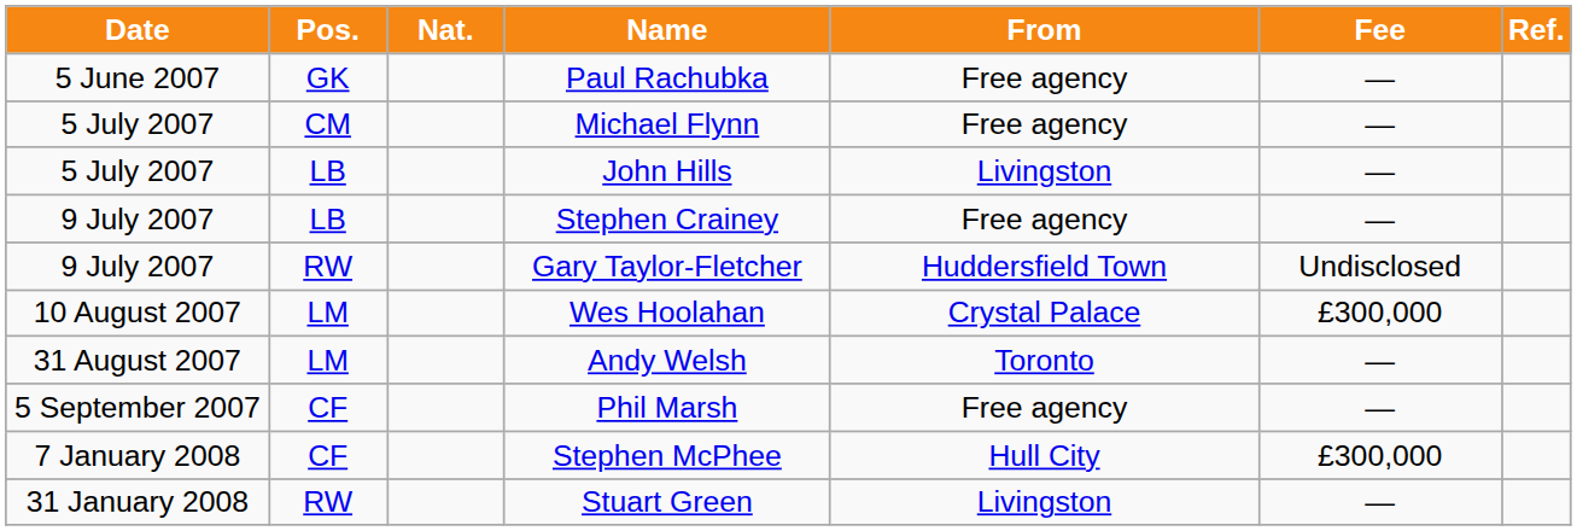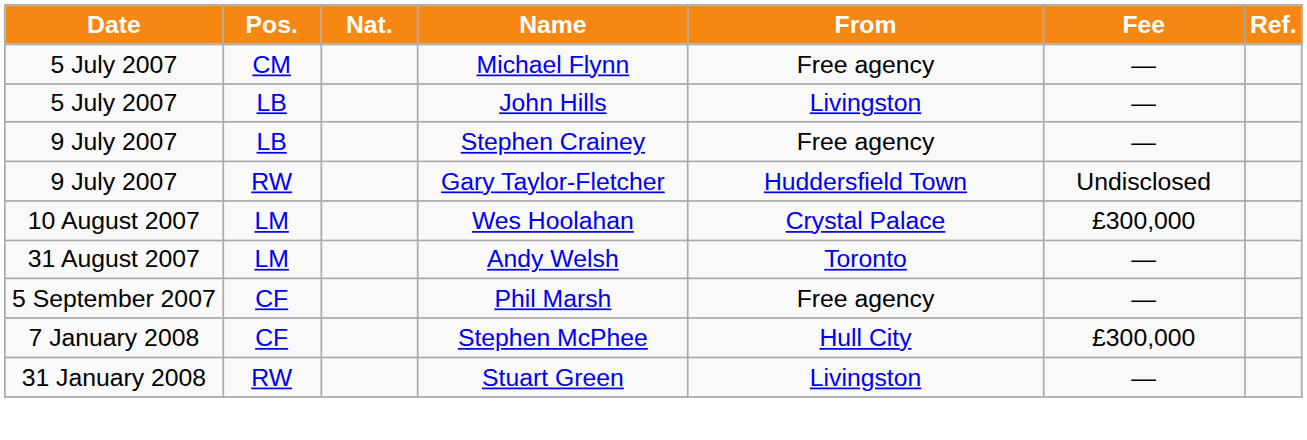- row: 5 June 2007 | GK | Paul Rachubka | Free agency | —
